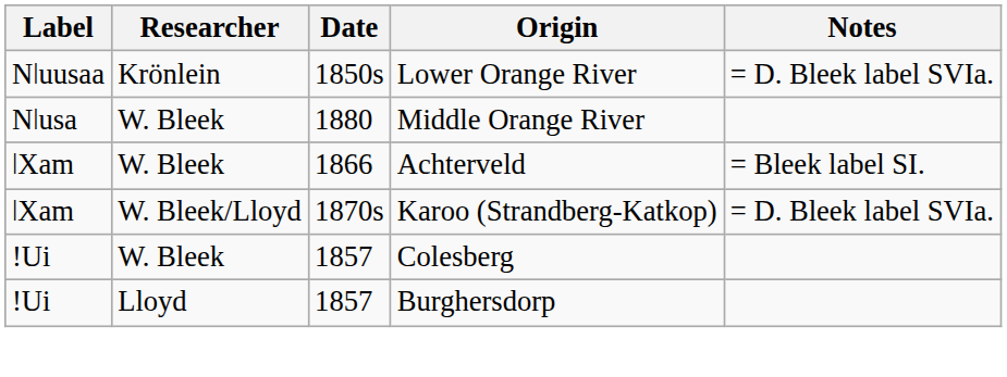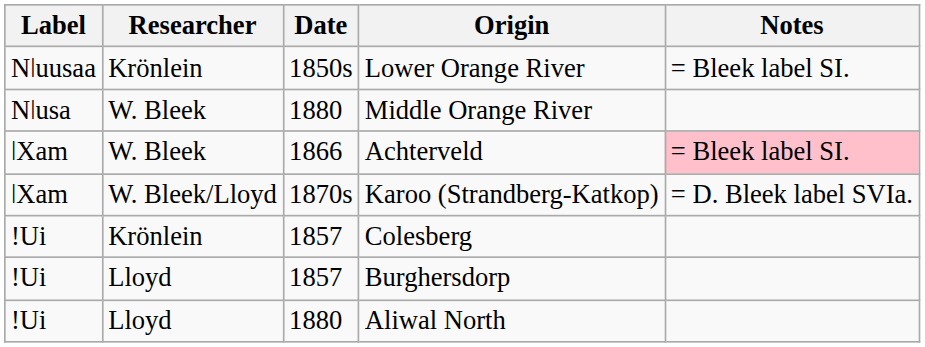Lower Orange River | Notes: = D. Bleek label SVIa. -> = Bleek label SI.
Achterveld | Notes: no background -> pink background
Colesberg | Researcher: W. Bleek -> Krönlein
+ row: ǃUi | Lloyd | 1880 | Aliwal North
